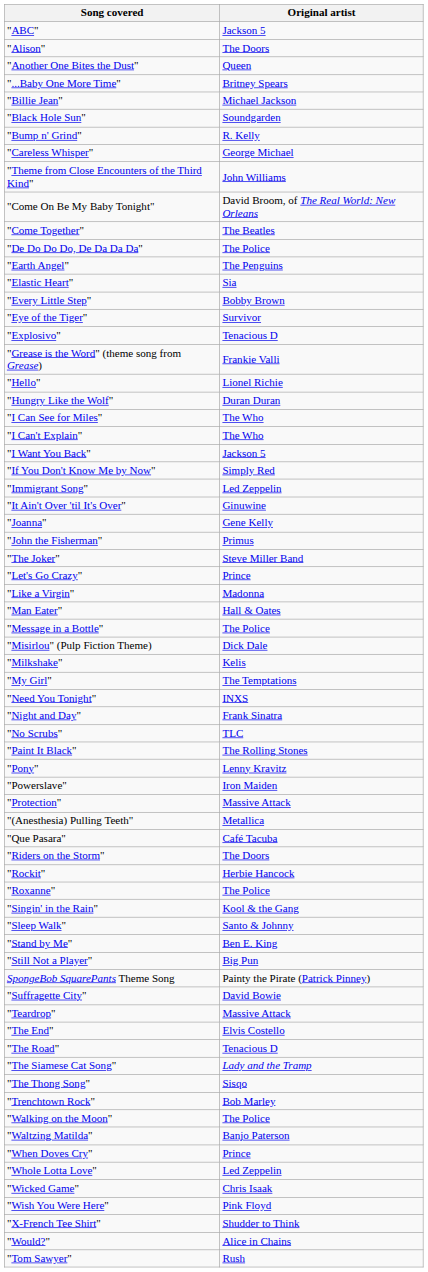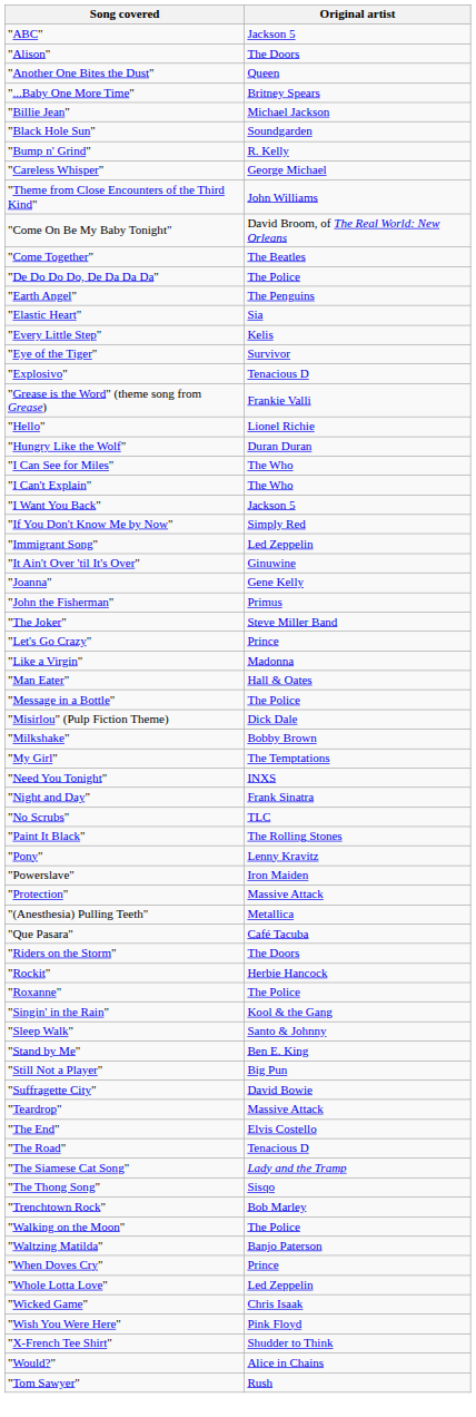"Every Little Step" | Original artist: Bobby Brown -> Kelis
"Milkshake" | Original artist: Kelis -> Bobby Brown
- row: SpongeBob SquarePants Theme Song | Painty the Pirate (Patrick Pinney)
